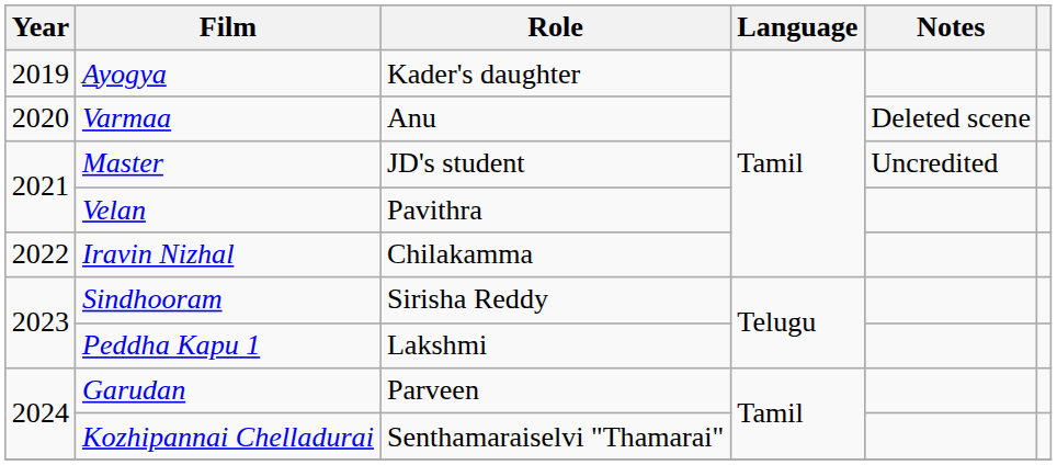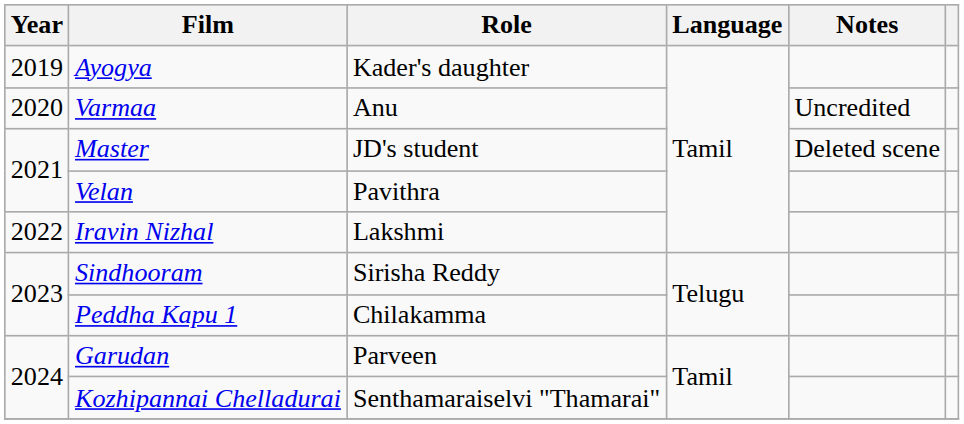Varmaa | Notes: Deleted scene -> Uncredited
Master | Notes: Uncredited -> Deleted scene
Iravin Nizhal | Role: Chilakamma -> Lakshmi
Peddha Kapu 1 | Role: Lakshmi -> Chilakamma
